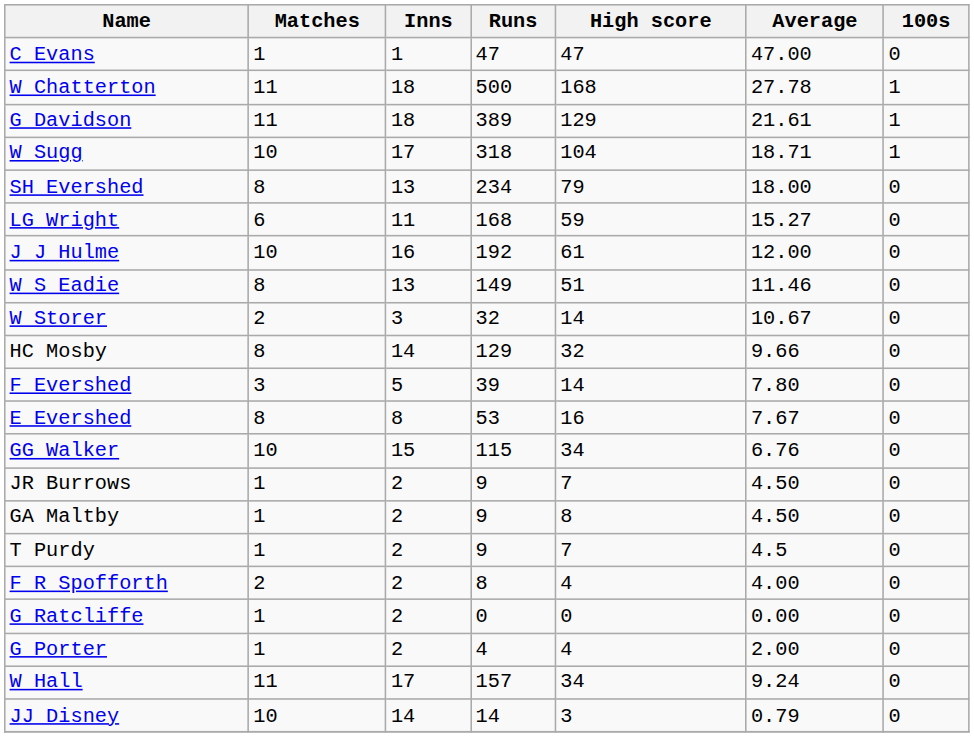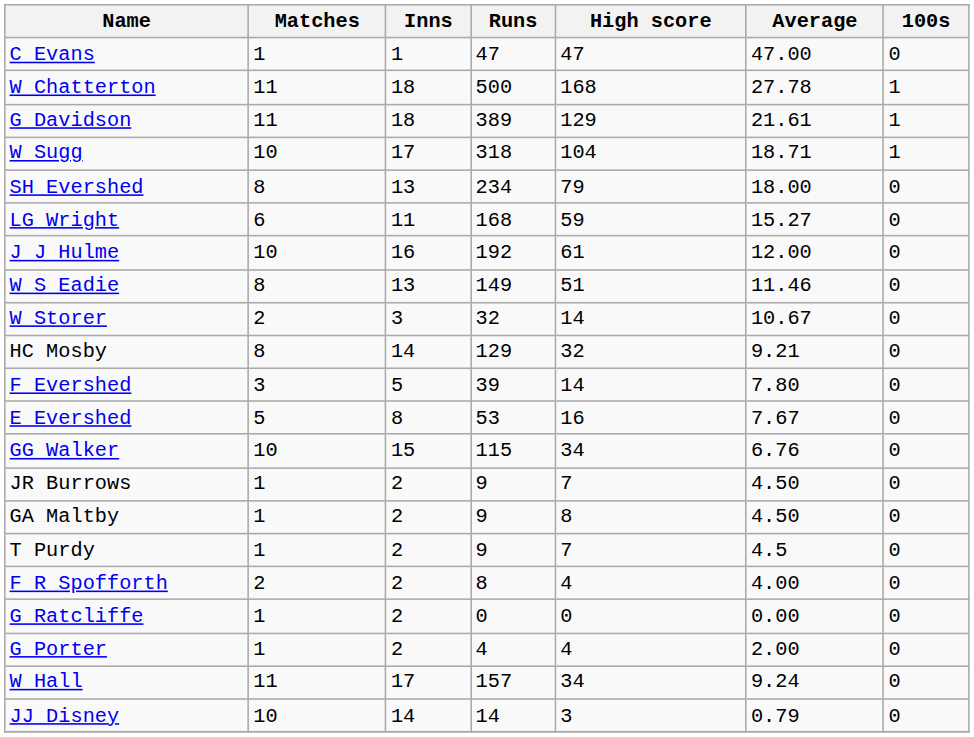HC Mosby | Average: 9.66 -> 9.21
E Evershed | Matches: 8 -> 5
